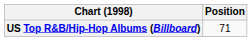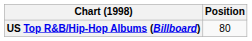US Top R&B/Hip-Hop Albums (Billboard) | Position: 71 -> 80
